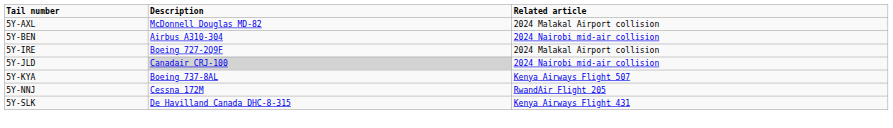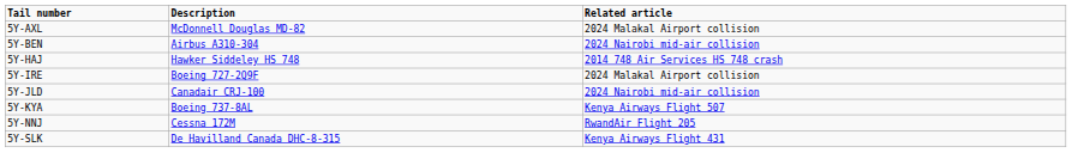+ row: 5Y-HAJ | Hawker Siddeley HS 748 | 2014 748 Air Services HS 748 crash
5Y-JLD | Description: lightgrey background -> no background
